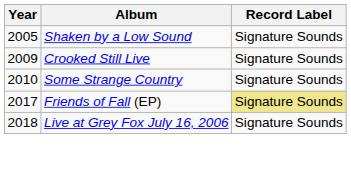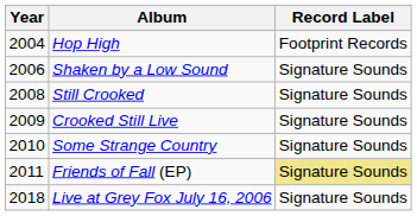+ row: 2004 | Hop High | Footprint Records
Shaken by a Low Sound | Year: 2005 -> 2006
+ row: 2008 | Still Crooked | Signature Sounds
Friends of Fall (EP) | Year: 2017 -> 2011
